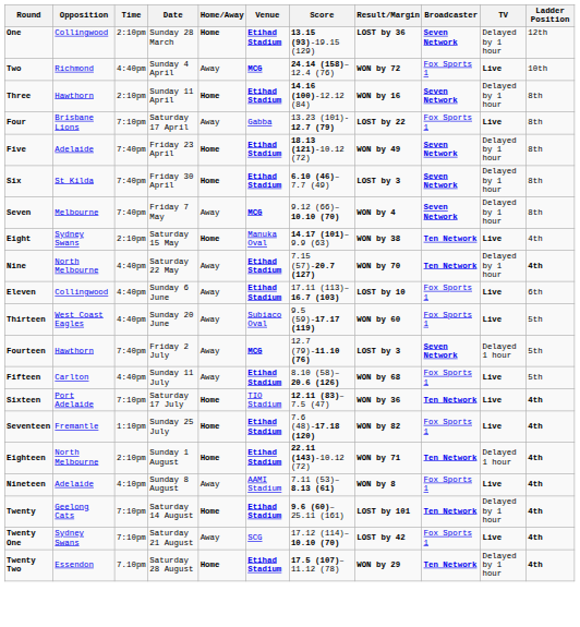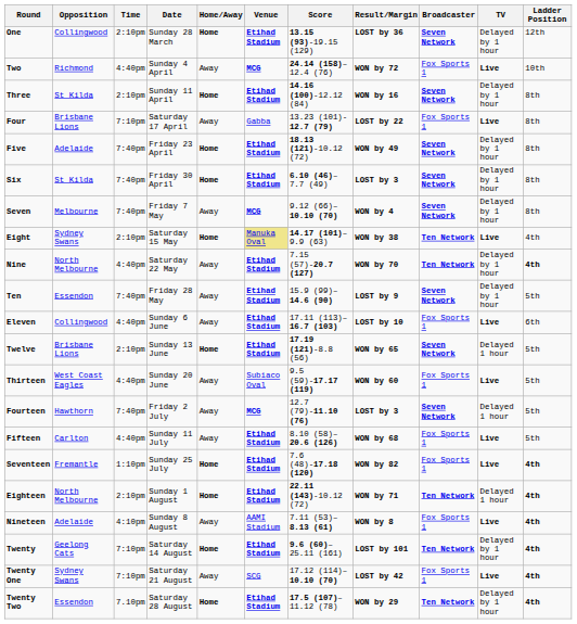Three | Opposition: Hawthorn -> St Kilda
Eight | Venue: no background -> khaki background
+ row: Ten | Essendon | 7:40pm | Friday 28 May | Away | Etihad Stadium | 15.9 (99)–14.6 (90) | LOST by 9 | Seven Network | Delayed by 1 hour | 5th
+ row: Twelve | Brisbane Lions | 2:10pm | Sunday 13 June | Home | Etihad Stadium | 17.19 (121)-8.8 (56) | WON by 65 | Seven Network | Delayed 1 hour | 5th
- row: Sixteen | Port Adelaide | 7:10pm | Saturday 17 July | Home | TIO Stadium | 12.11 (83)–7.5 (47) | WON by 36 | Ten Network | Live | 4th
